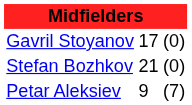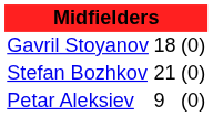Gavril Stoyanov | column 2: 17 -> 18
Petar Aleksiev | column 3: (7) -> (0)
